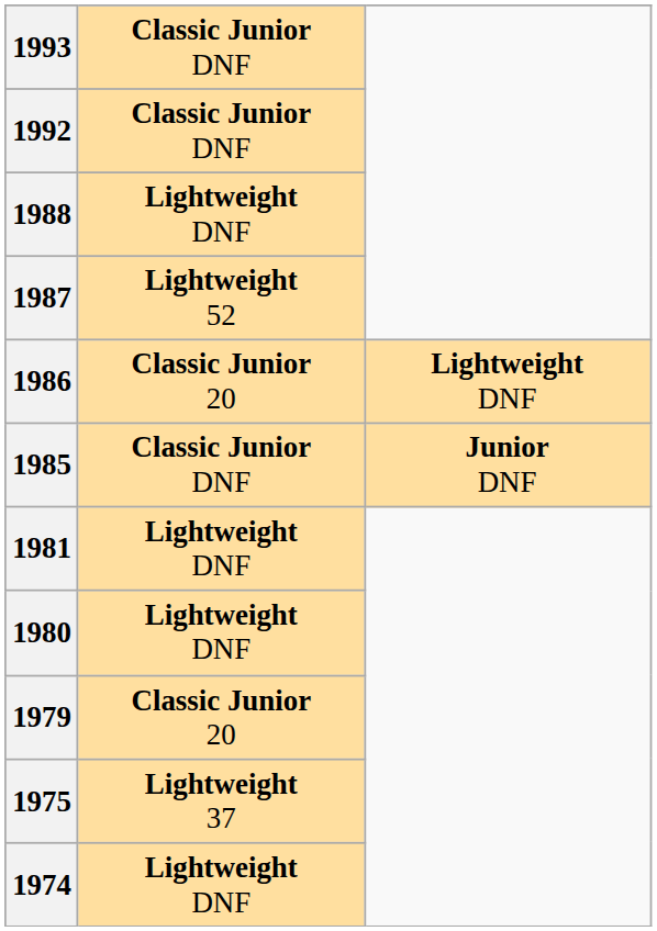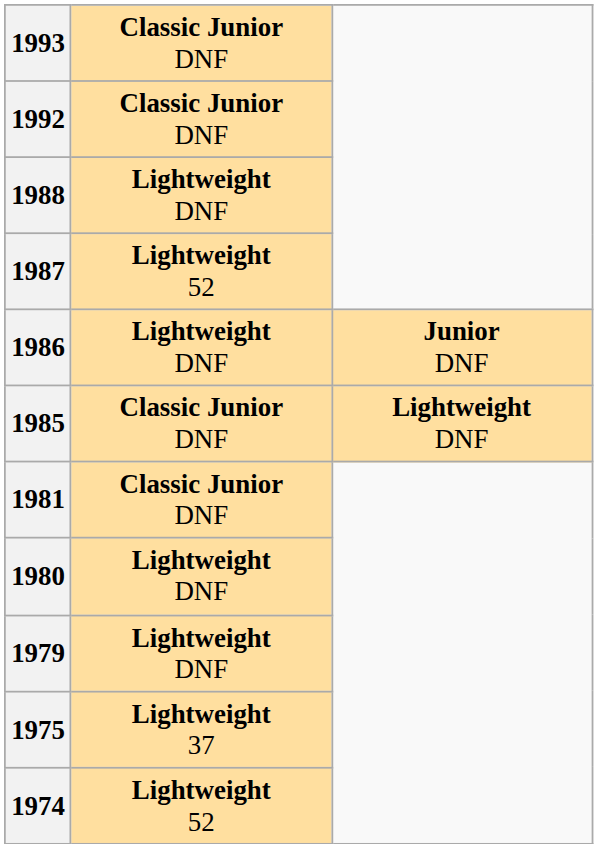1986 | column 2: Classic Junior 20 -> Lightweight DNF
1986 | column 3: Lightweight DNF -> Junior DNF
1985 | column 3: Junior DNF -> Lightweight DNF
1981 | column 2: Lightweight DNF -> Classic Junior DNF
1979 | column 2: Classic Junior 20 -> Lightweight DNF
1974 | column 2: Lightweight DNF -> Lightweight 52
